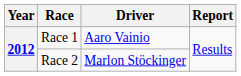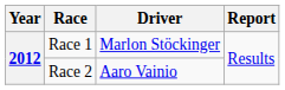Race 1 | Driver: Aaro Vainio -> Marlon Stöckinger
Race 2 | Driver: Marlon Stöckinger -> Aaro Vainio
